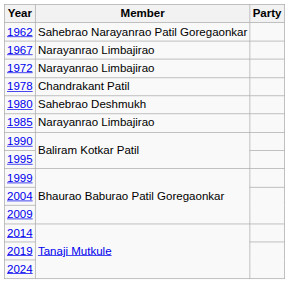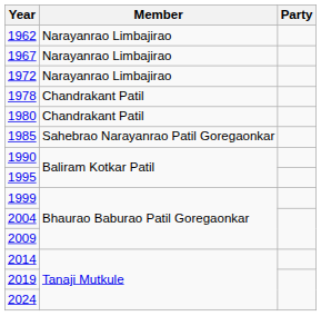1962 | Member: Sahebrao Narayanrao Patil Goregaonkar -> Narayanrao Limbajirao
1980 | Member: Sahebrao Deshmukh -> Chandrakant Patil
1985 | Member: Narayanrao Limbajirao -> Sahebrao Narayanrao Patil Goregaonkar
